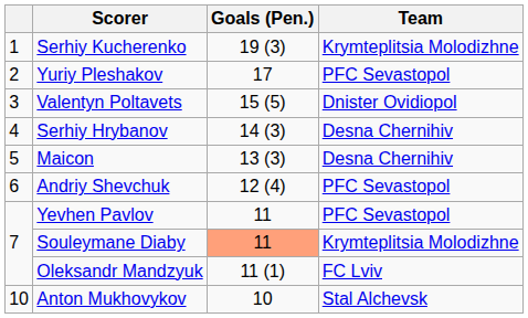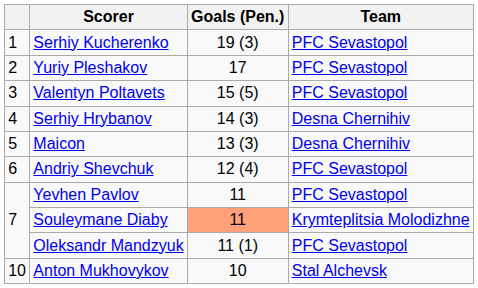Serhiy Kucherenko | Team: Krymteplitsia Molodizhne -> PFC Sevastopol
Valentyn Poltavets | Team: Dnister Ovidiopol -> PFC Sevastopol
Oleksandr Mandzyuk | Team: FC Lviv -> PFC Sevastopol
